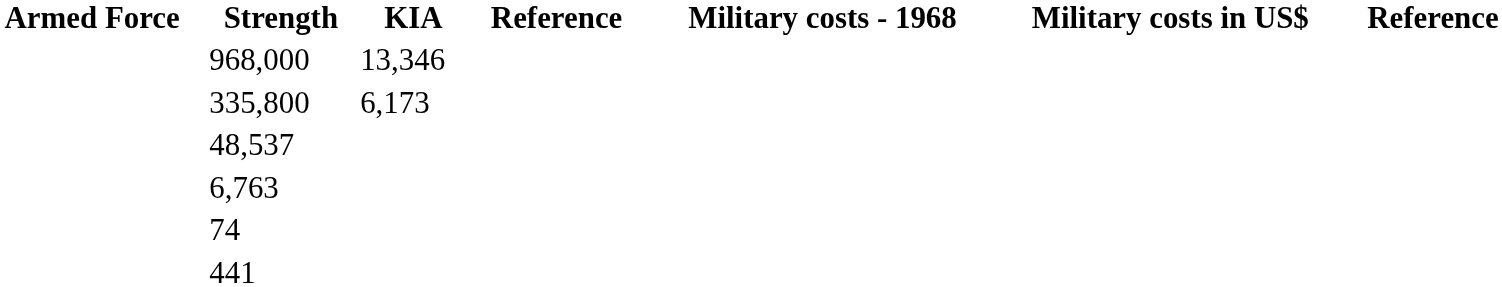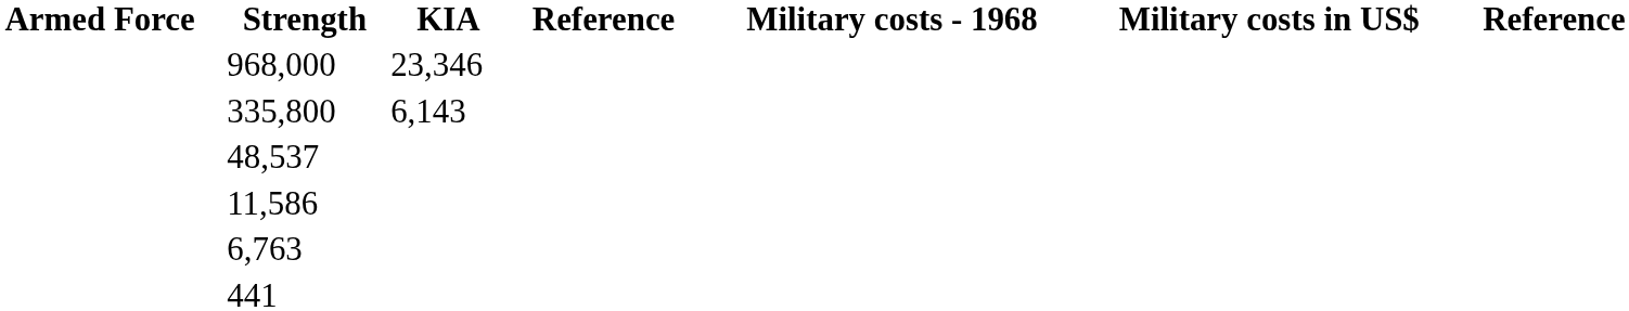968,000 | KIA: 13,346 -> 23,346
335,800 | KIA: 6,173 -> 6,143
+ row: 11,586
- row: 74
